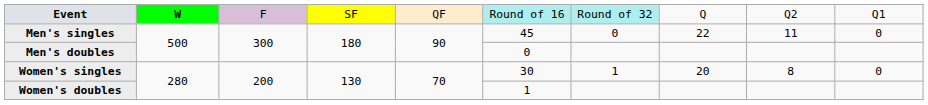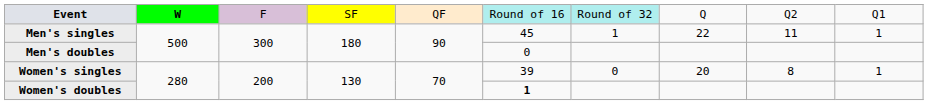Men's singles | column 7: 0 -> 1
Men's singles | column 10: 0 -> 1
Women's singles | column 6: 30 -> 39
Women's singles | column 7: 1 -> 0
Women's singles | column 10: 0 -> 1
Women's doubles | column 6: normal -> bold
